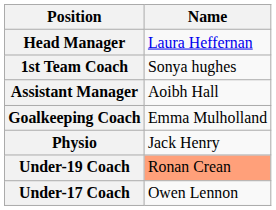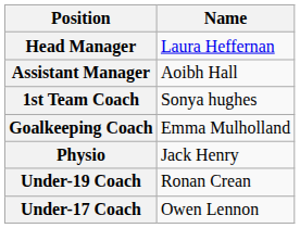rows swapped: Assistant Manager <-> 1st Team Coach
Under-19 Coach | Name: lightsalmon background -> no background
